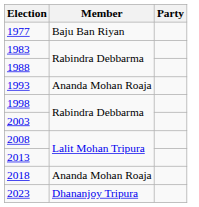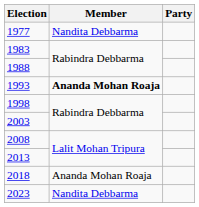1977 | Member: Baju Ban Riyan -> Nandita Debbarma
1993 | Member: normal -> bold
2023 | Member: Dhananjoy Tripura -> Nandita Debbarma
